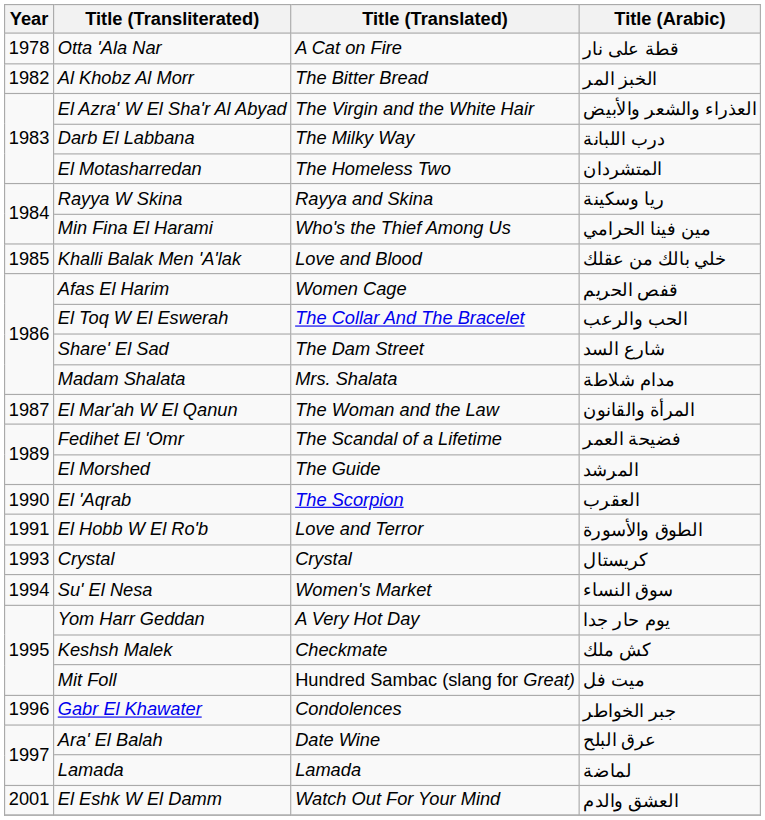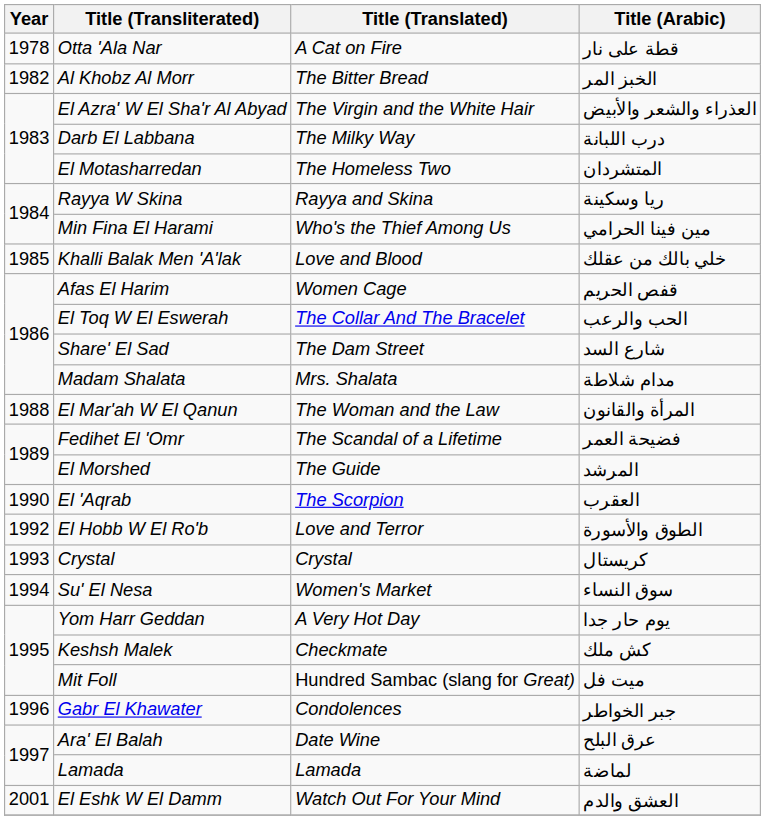El Mar'ah W El Qanun | Year: 1987 -> 1988
El Hobb W El Ro'b | Year: 1991 -> 1992
